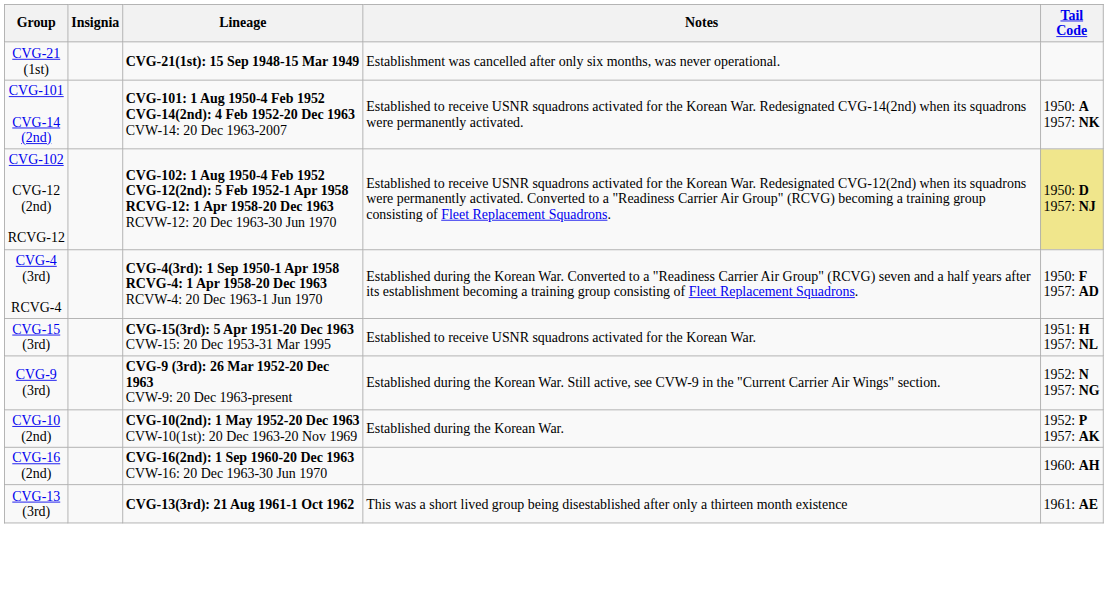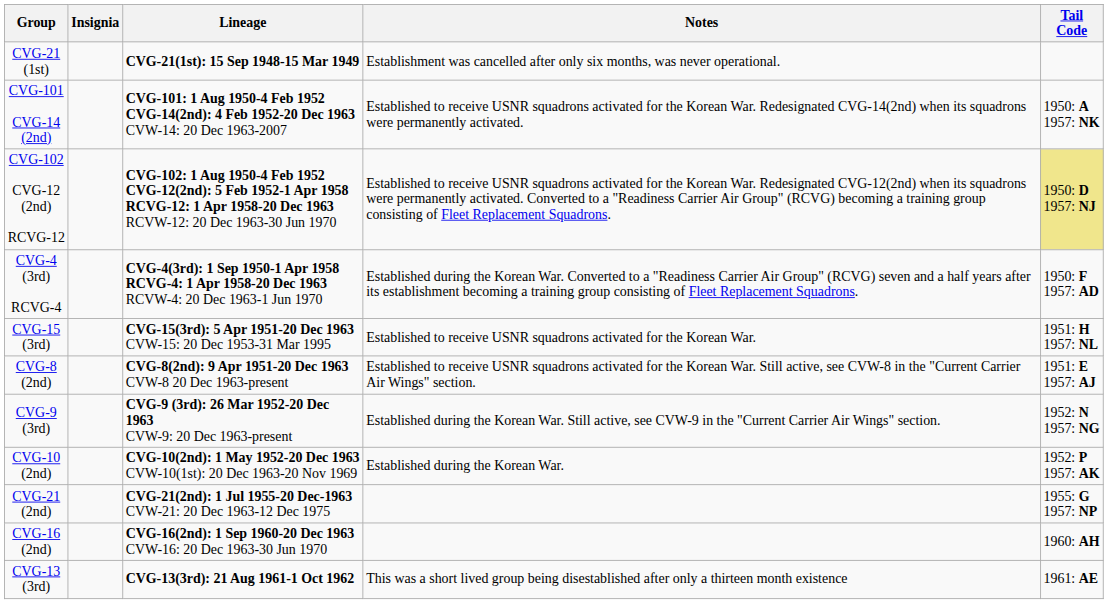+ row: CVG-8 (2nd) | CVG-8(2nd): 9 Apr 1951-20 Dec 1963 CVW-8 20 Dec 1963-present | Established to receive USNR squadrons activated for the Korean War. Still active, see CVW-8 in the "Current Carrier Air Wings" section. | 1951: E 1957: AJ
+ row: CVG-21 (2nd) | CVG-21(2nd): 1 Jul 1955-20 Dec-1963 CVW-21: 20 Dec 1963-12 Dec 1975 | 1955: G 1957: NP
